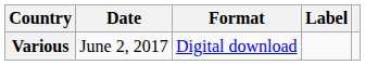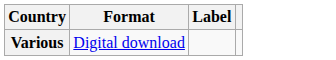- column: Date | June 2, 2017
